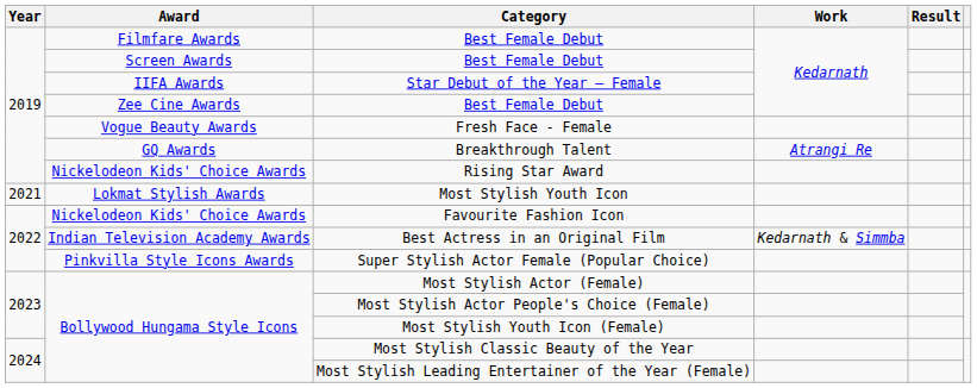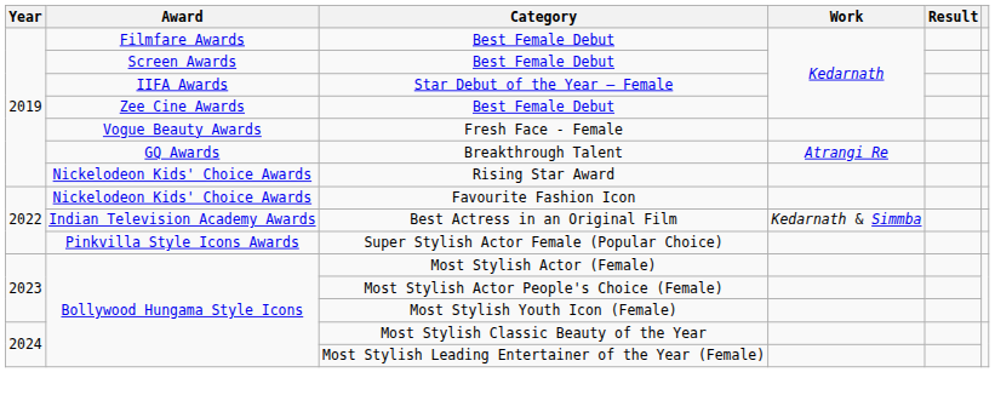- row: 2021 | Lokmat Stylish Awards | Most Stylish Youth Icon
